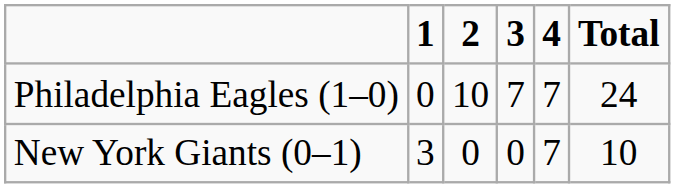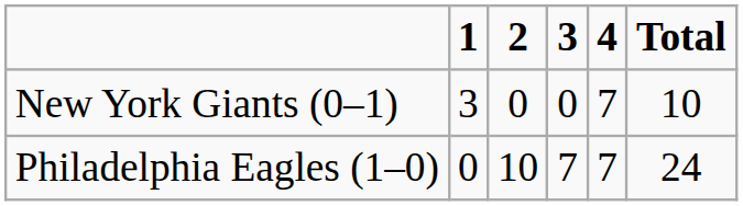rows swapped: Philadelphia Eagles (1–0) <-> New York Giants (0–1)
